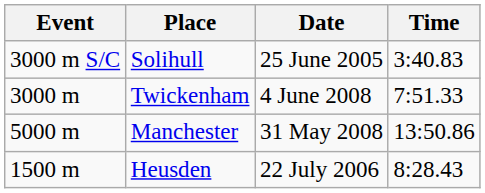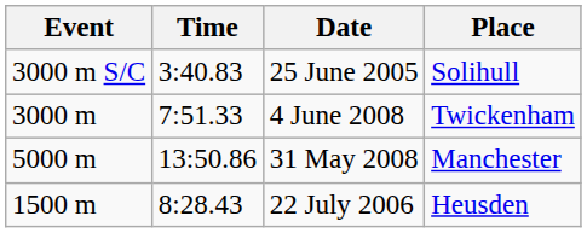columns swapped: Time <-> Place
